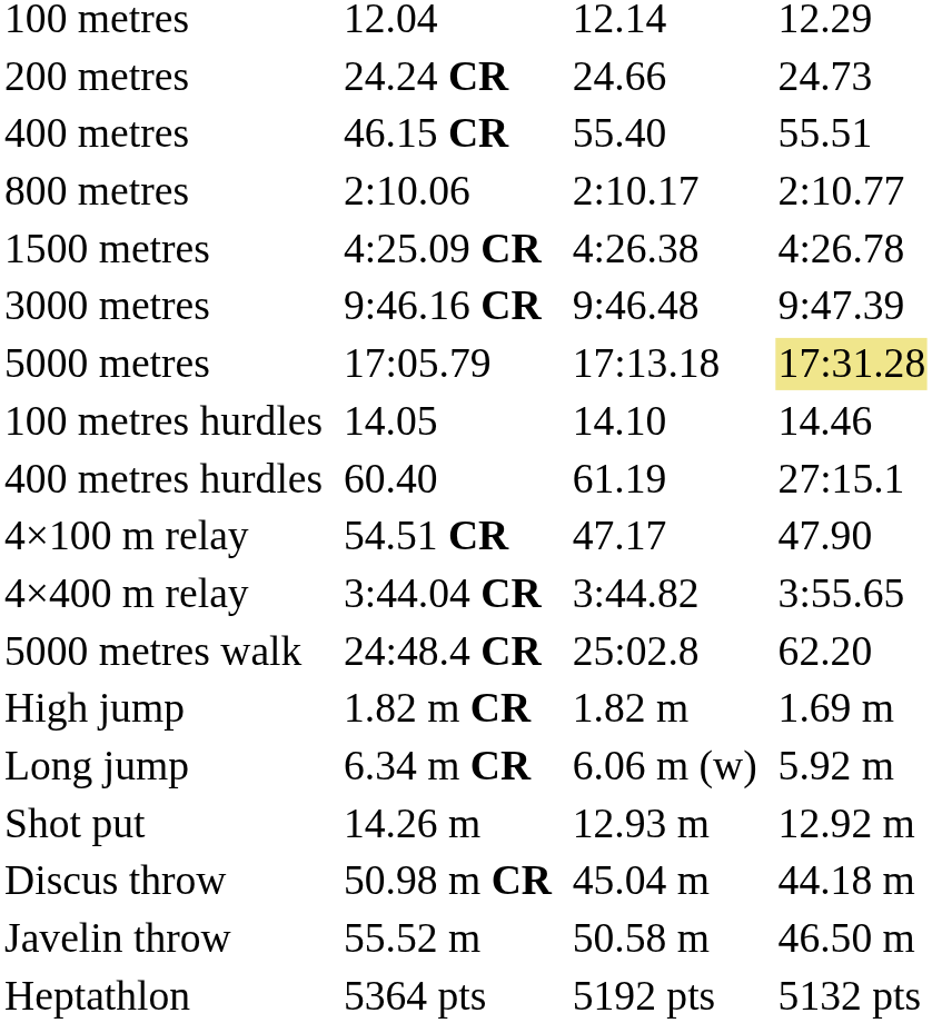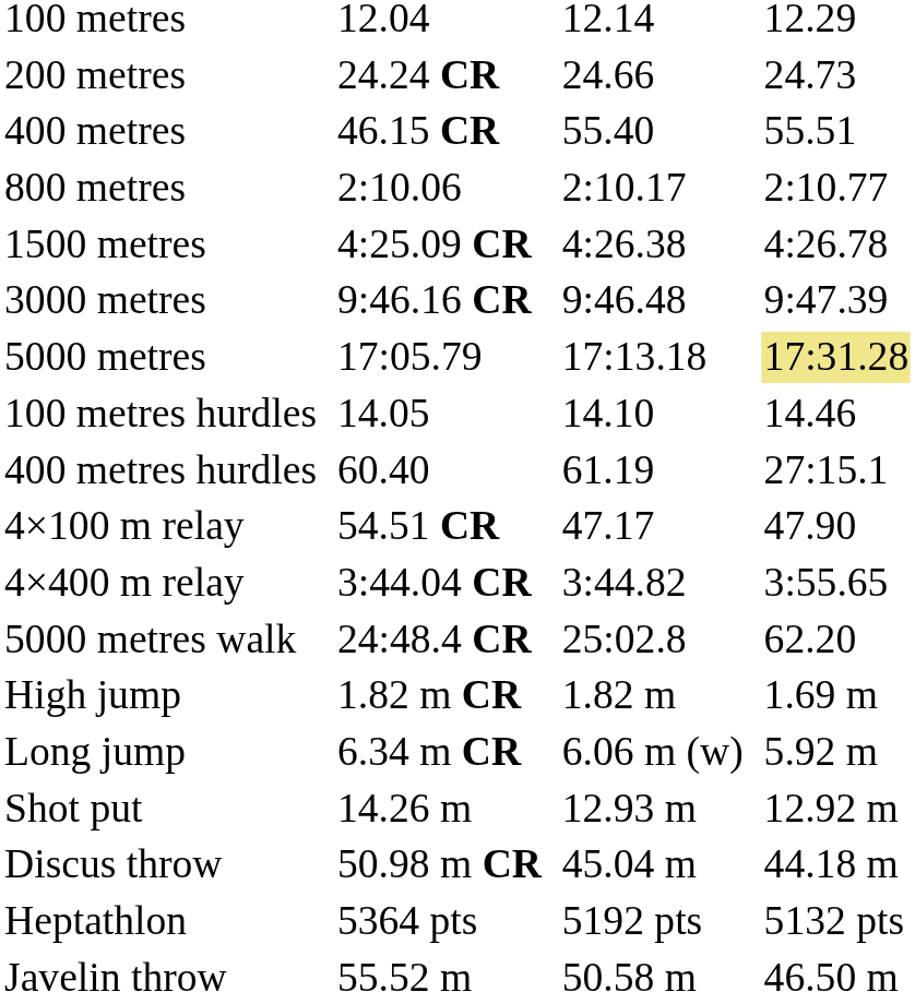rows swapped: Javelin throw <-> Heptathlon
